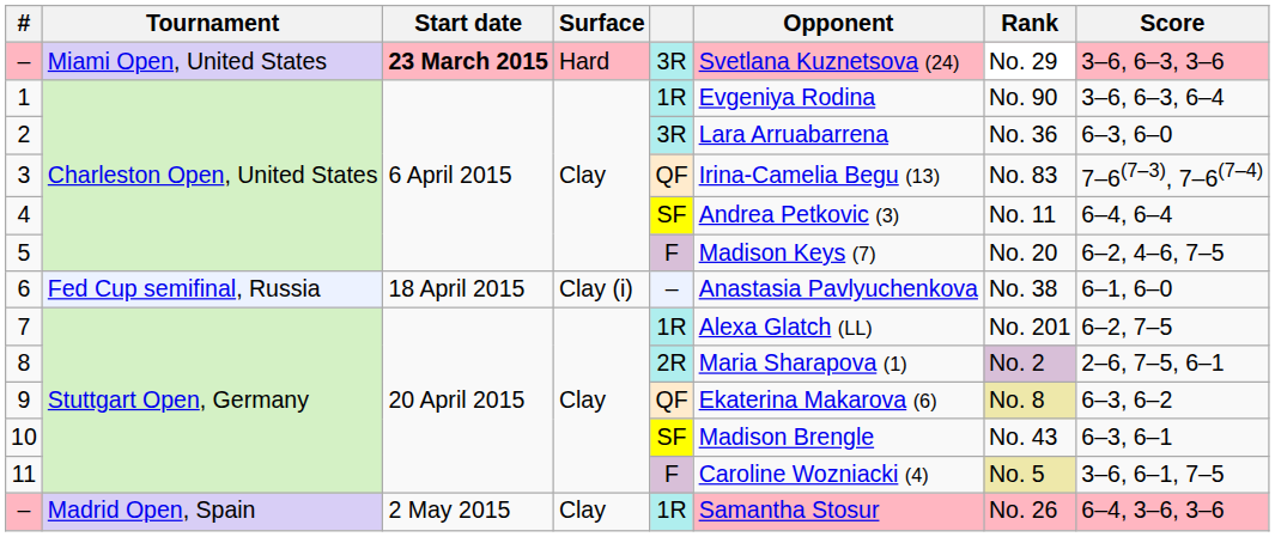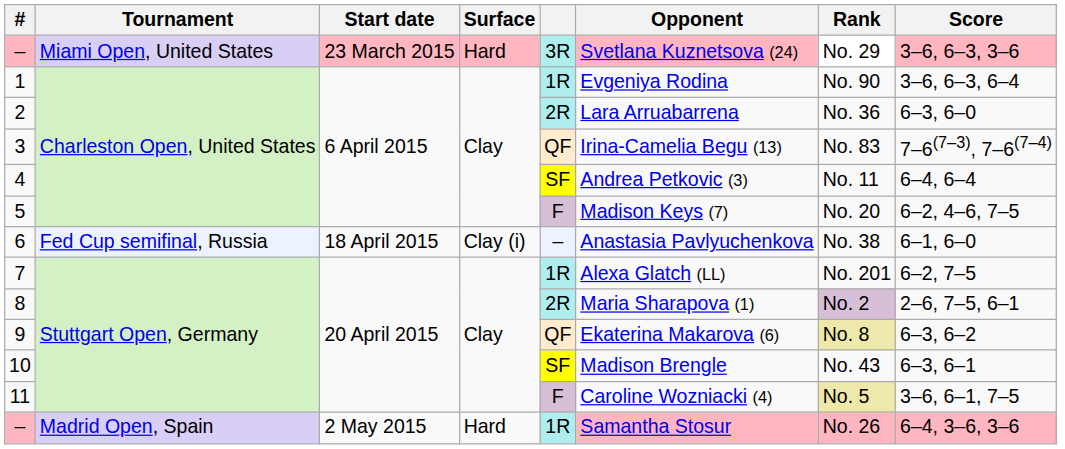– / Miami Open, United States | Start date: bold -> normal
2 | column 5: 3R -> 2R
– / Madrid Open, Spain | Surface: Clay -> Hard
